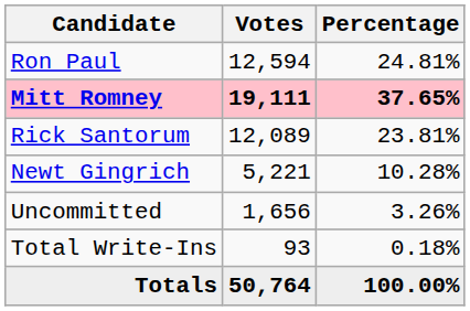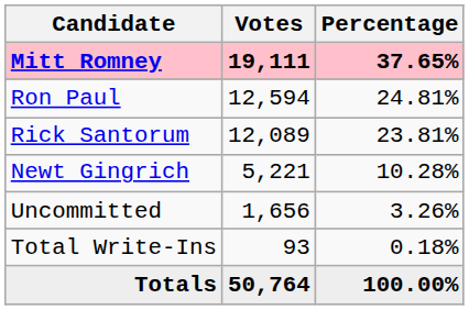rows swapped: Mitt Romney <-> Ron Paul
